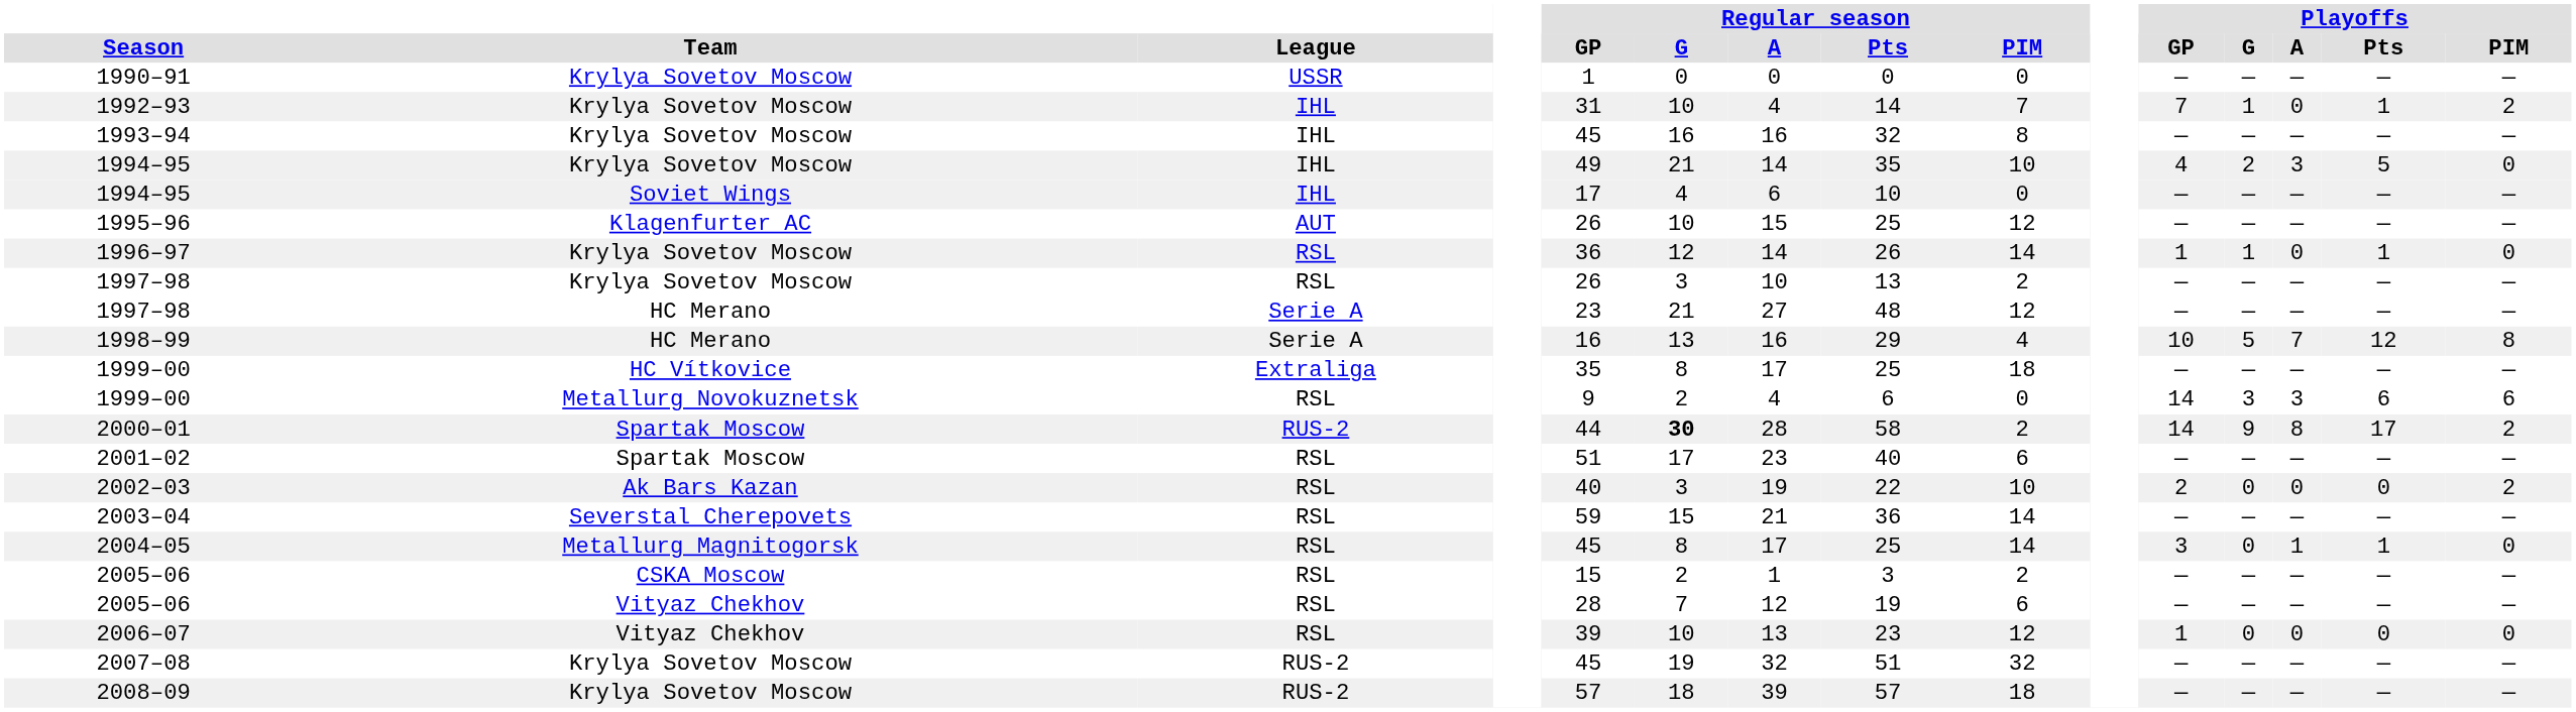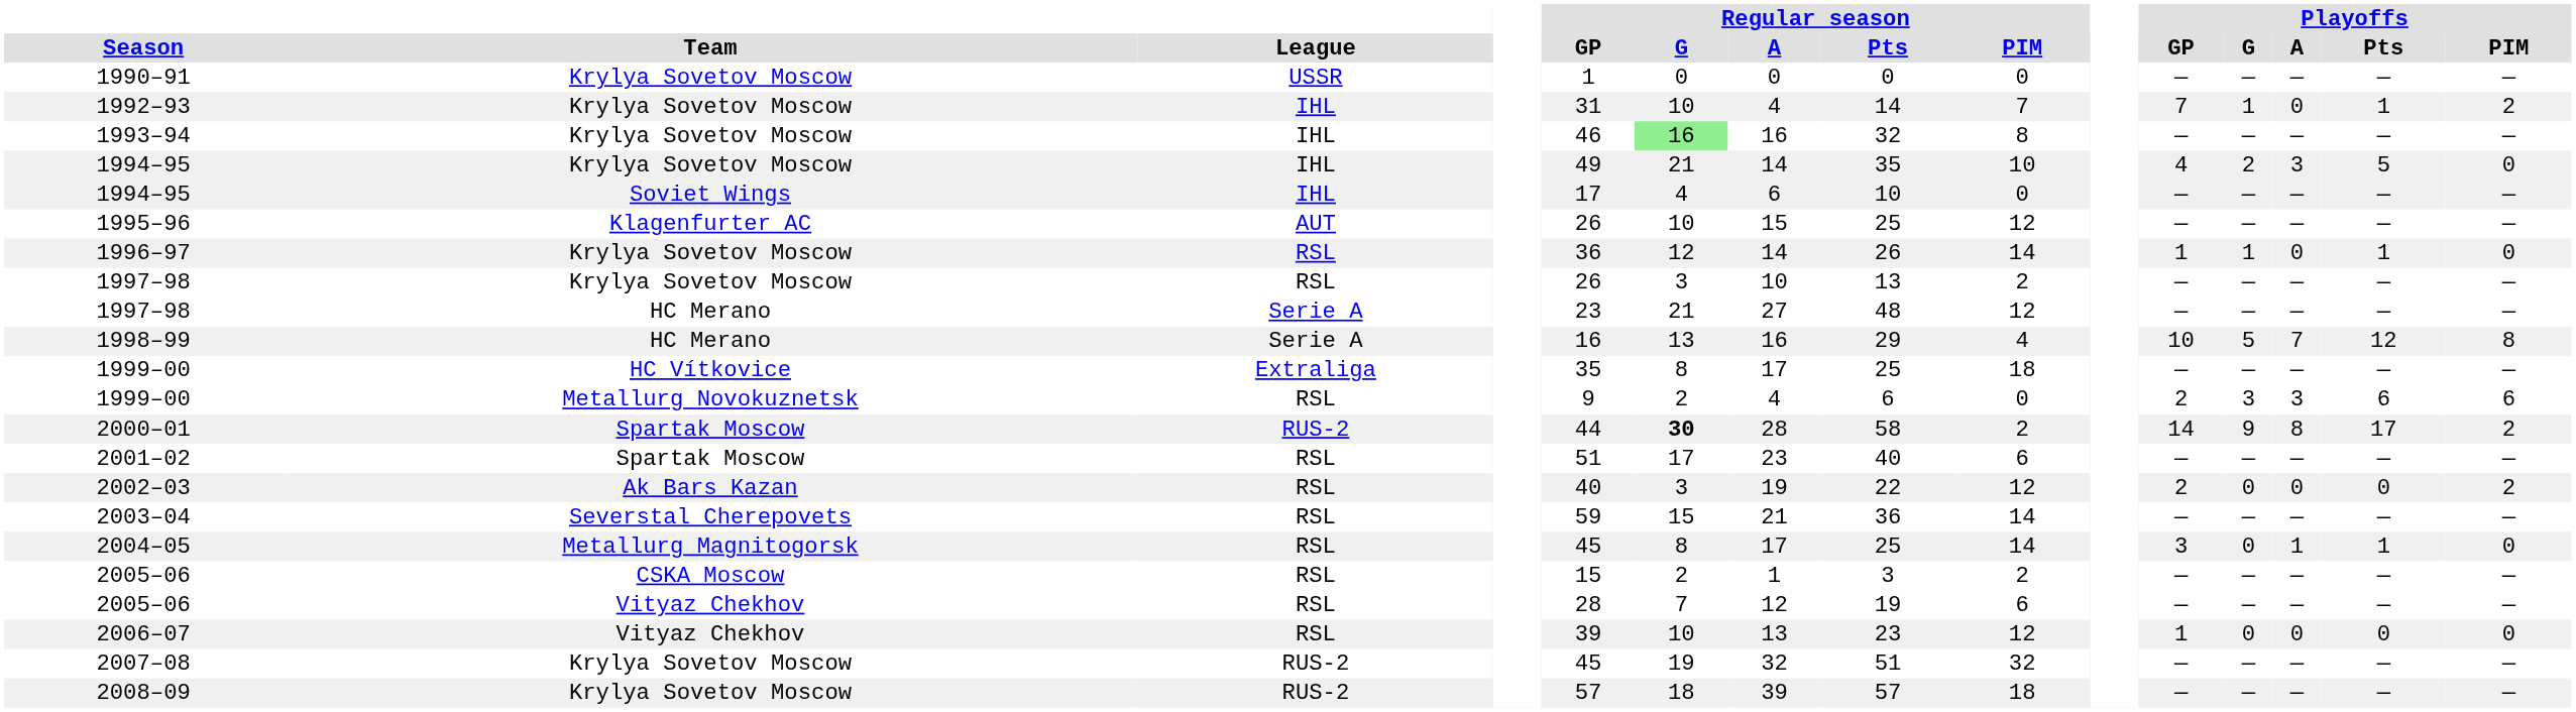1993–94 | Regular season / GP: 45 -> 46
1993–94 | Regular season / G: no background -> lightgreen background
1999–00 / Metallurg Novokuznetsk | Playoffs / GP: 14 -> 2
2002–03 | Regular season / PIM: 10 -> 12
